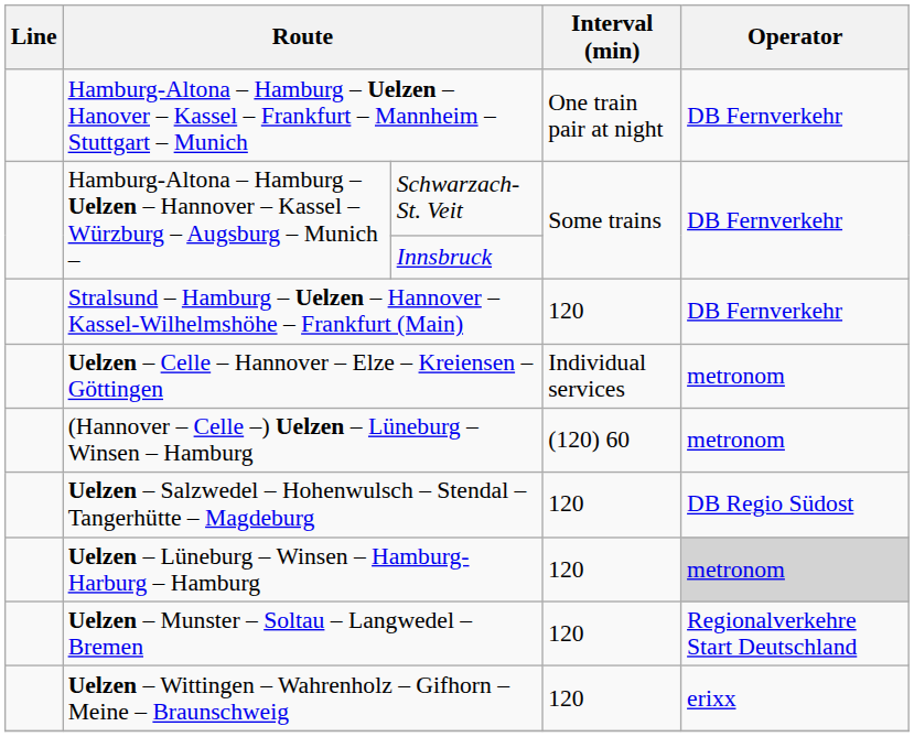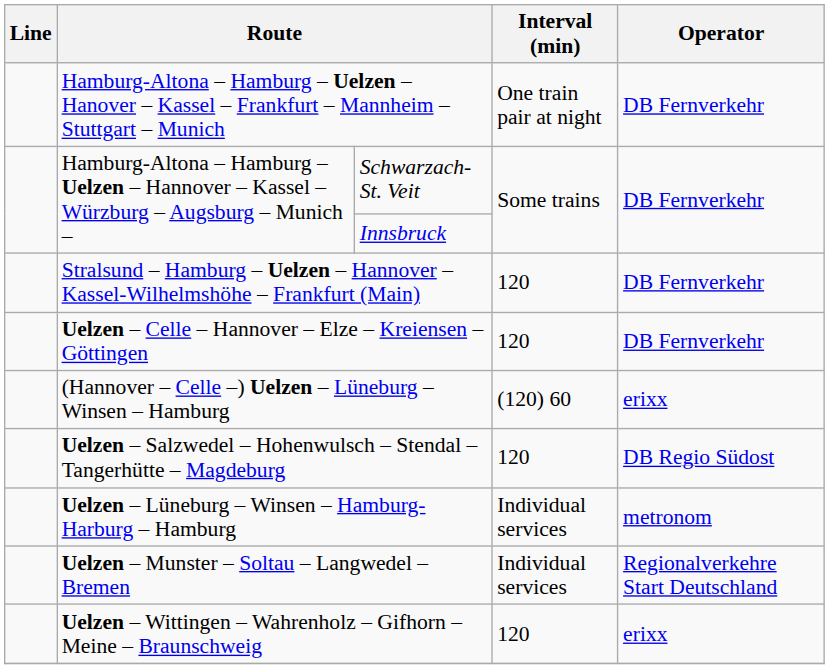Uelzen – Celle – Hannover – Elze – Kreiensen – Göttingen | Interval (min): Individual services -> 120
Uelzen – Celle – Hannover – Elze – Kreiensen – Göttingen | Operator: metronom -> DB Fernverkehr
(Hannover – Celle –) Uelzen – Lüneburg – Winsen – Hamburg | Operator: metronom -> erixx
Uelzen – Lüneburg – Winsen – Hamburg-Harburg – Hamburg | Interval (min): 120 -> Individual services
Uelzen – Lüneburg – Winsen – Hamburg-Harburg – Hamburg | Operator: lightgrey background -> no background
Uelzen – Munster – Soltau – Langwedel – Bremen | Interval (min): 120 -> Individual services
